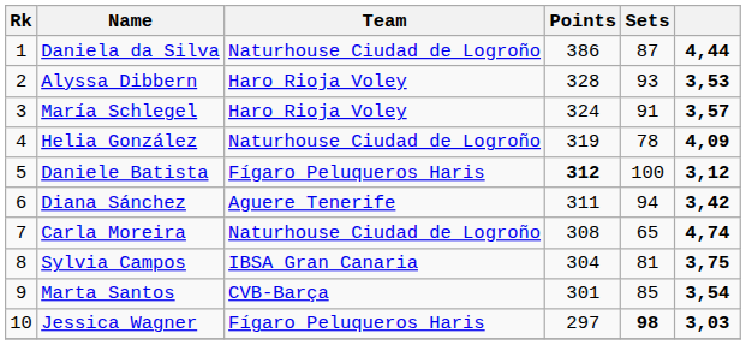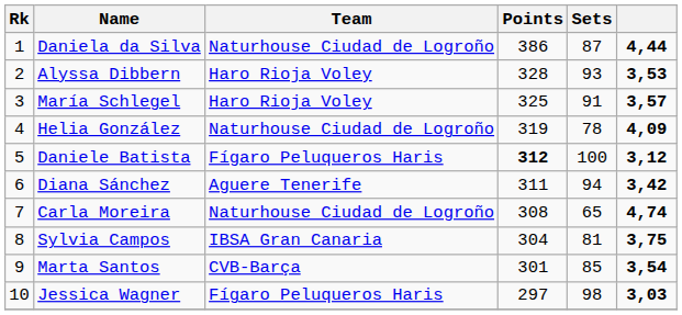María Schlegel | Points: 324 -> 325
Jessica Wagner | Sets: bold -> normal
